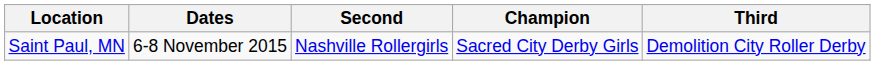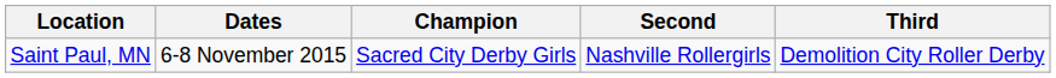columns swapped: Champion <-> Second
